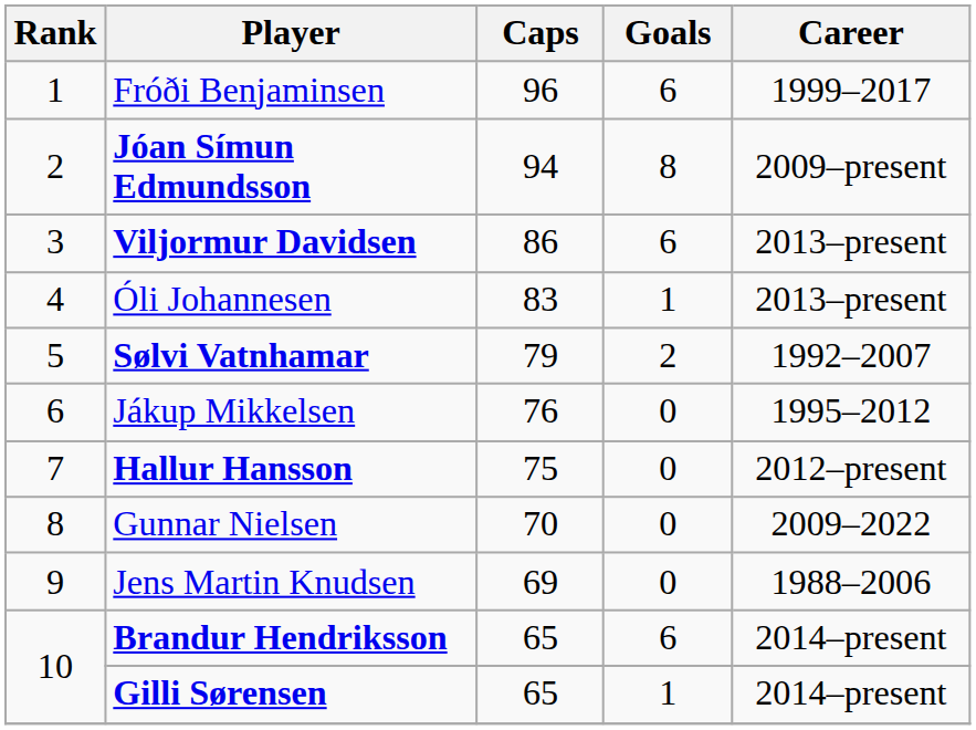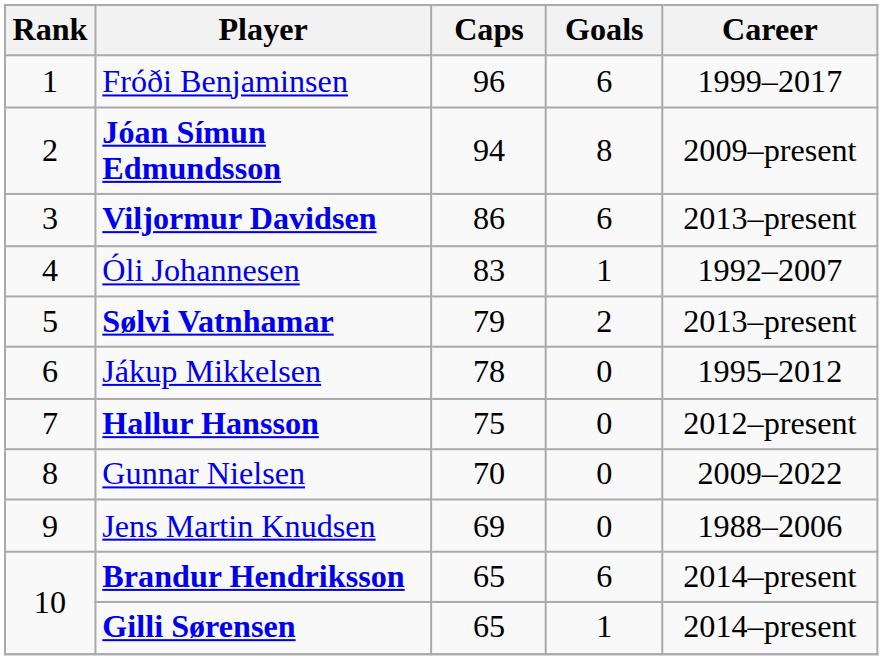Óli Johannesen | Career: 2013–present -> 1992–2007
Sølvi Vatnhamar | Career: 1992–2007 -> 2013–present
Jákup Mikkelsen | Caps: 76 -> 78
